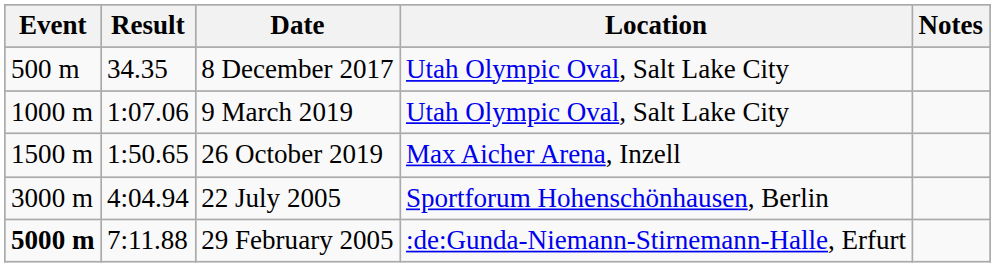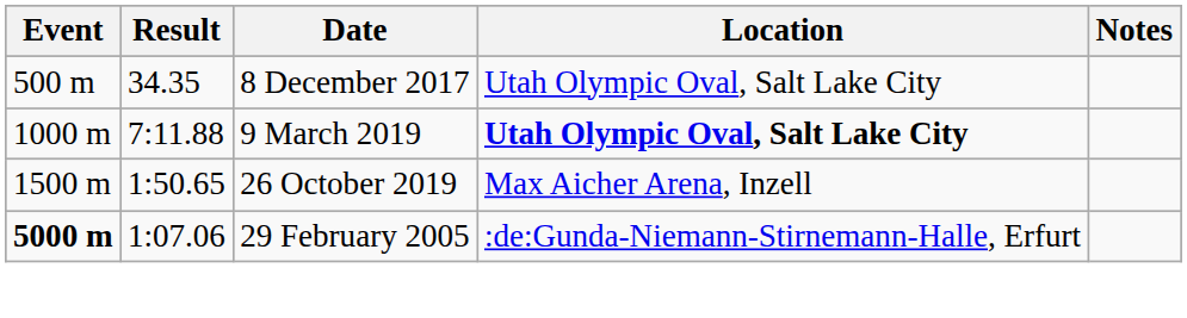9 March 2019 | Result: 1:07.06 -> 7:11.88
9 March 2019 | Location: normal -> bold
- row: 3000 m | 4:04.94 | 22 July 2005 | Sportforum Hohenschönhausen, Berlin
29 February 2005 | Result: 7:11.88 -> 1:07.06
